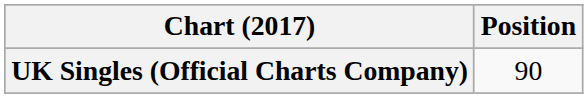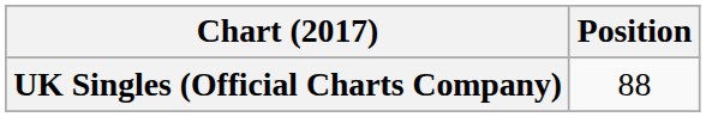UK Singles (Official Charts Company) | Position: 90 -> 88
